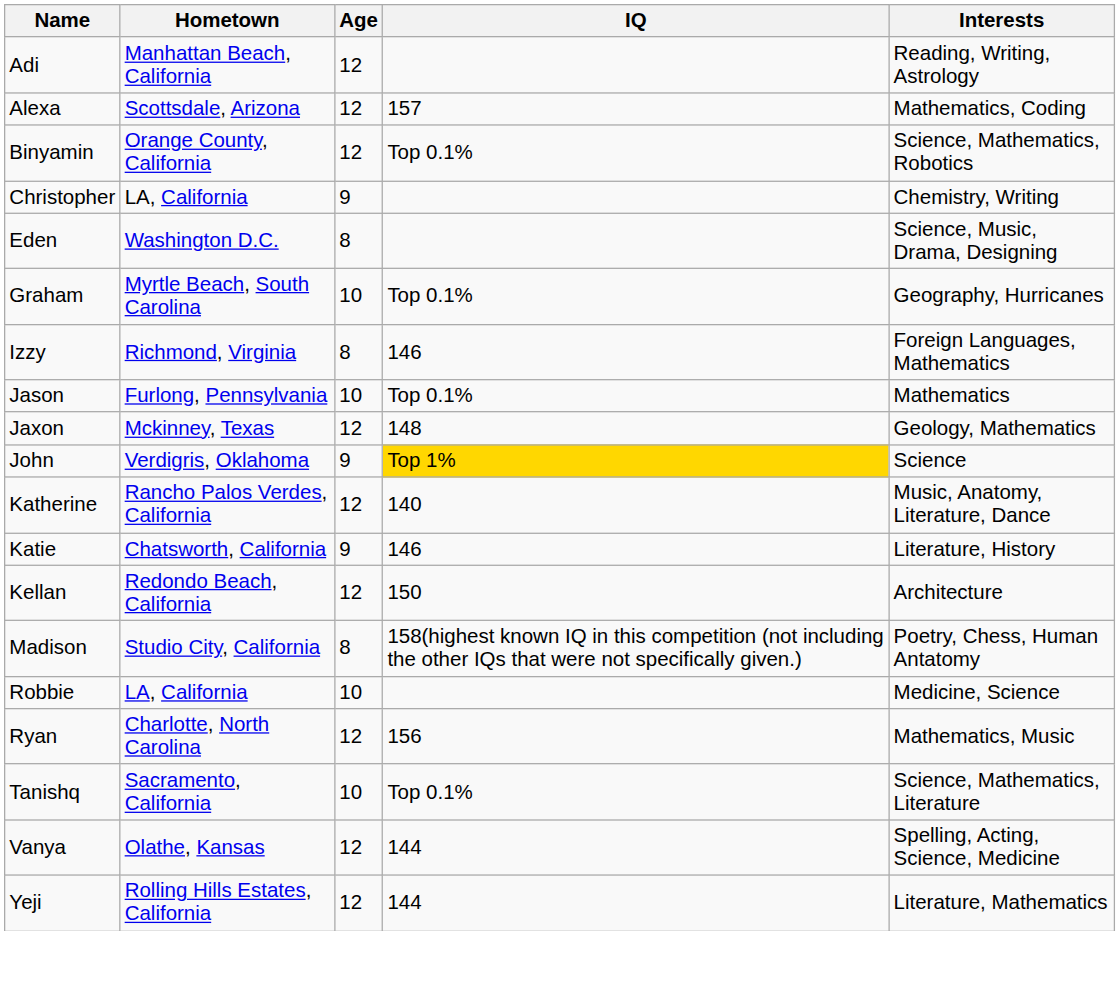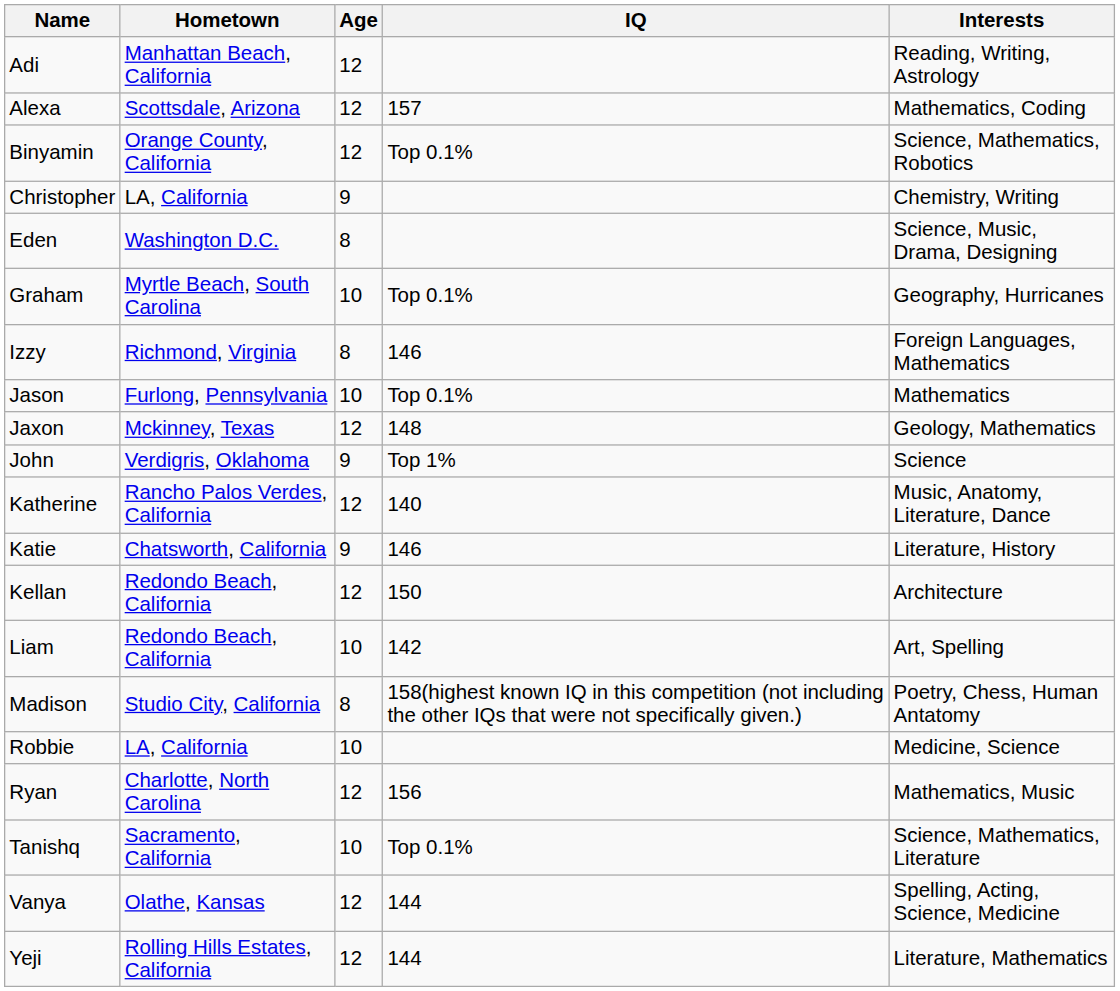John | IQ: gold background -> no background
+ row: Liam | Redondo Beach, California | 10 | 142 | Art, Spelling
